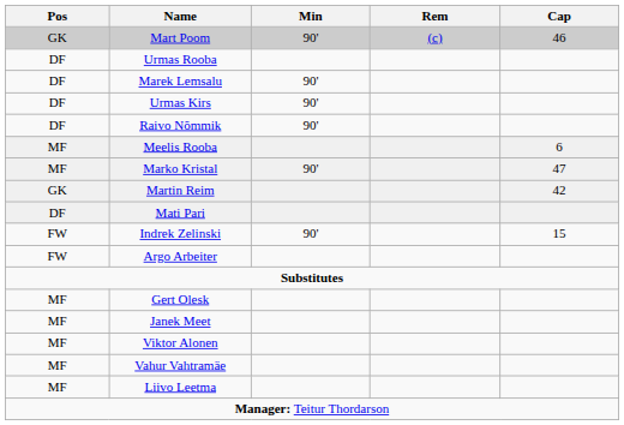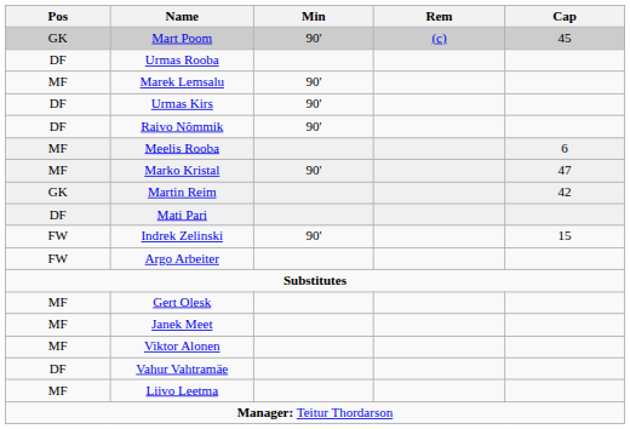Mart Poom | Cap: 46 -> 45
Marek Lemsalu | Pos: DF -> MF
Vahur Vahtramäe | Pos: MF -> DF
